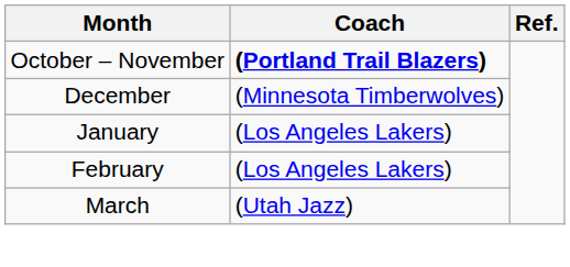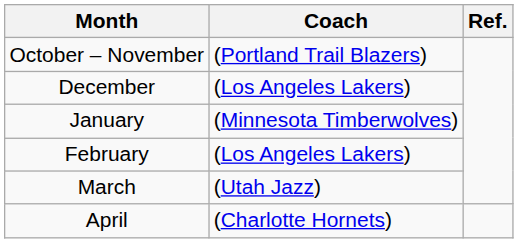October – November | Coach: bold -> normal
December | Coach: (Minnesota Timberwolves) -> (Los Angeles Lakers)
January | Coach: (Los Angeles Lakers) -> (Minnesota Timberwolves)
+ row: April | (Charlotte Hornets)
